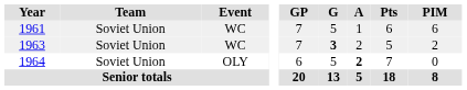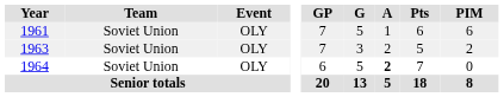1961 | Event: WC -> OLY
1963 | Event: WC -> OLY
1963 | G: bold -> normal
